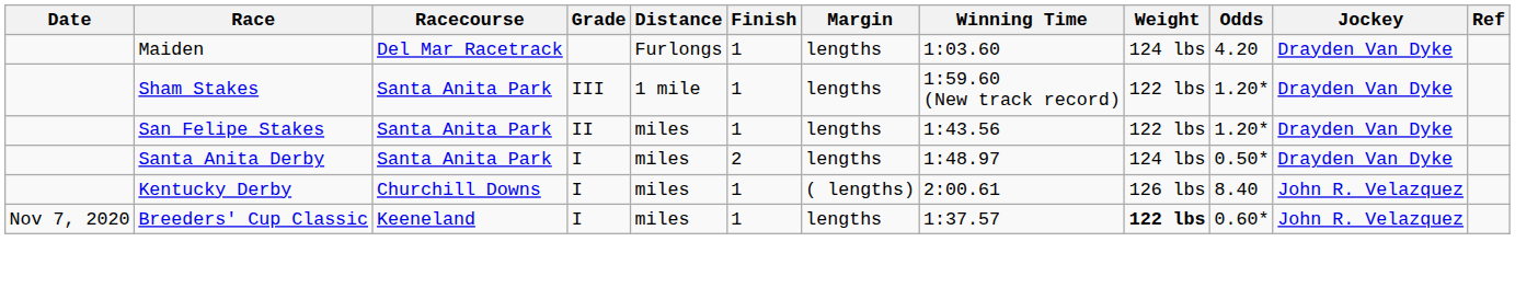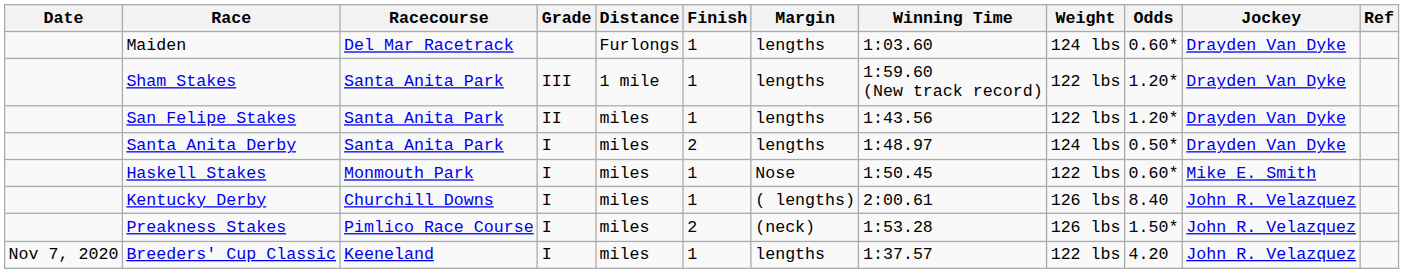Maiden | Odds: 4.20 -> 0.60*
+ row: Haskell Stakes | Monmouth Park | I | miles | 1 | Nose | 1:50.45 | 122 lbs | 0.60* | Mike E. Smith
+ row: Preakness Stakes | Pimlico Race Course | I | miles | 2 | (neck) | 1:53.28 | 126 lbs | 1.50* | John R. Velazquez
Breeders' Cup Classic | Weight: bold -> normal
Breeders' Cup Classic | Odds: 0.60* -> 4.20
